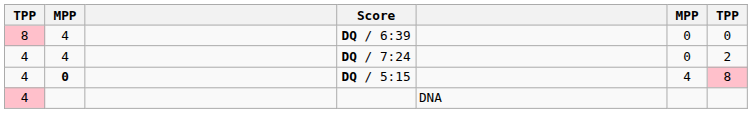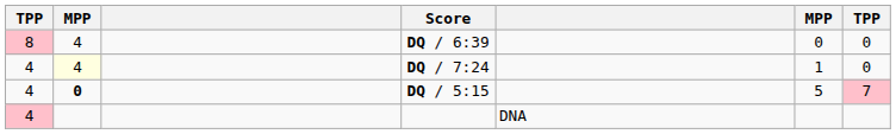DQ / 7:24 | column 2: no background -> lightyellow background
DQ / 7:24 | column 6: 0 -> 1
DQ / 7:24 | column 7: 2 -> 0
DQ / 5:15 | column 6: 4 -> 5
DQ / 5:15 | column 7: 8 -> 7
